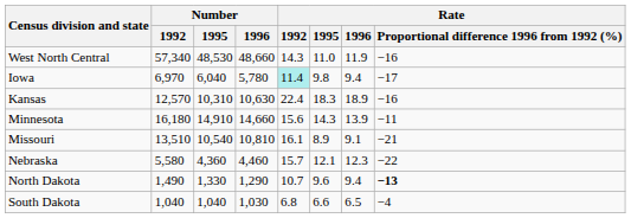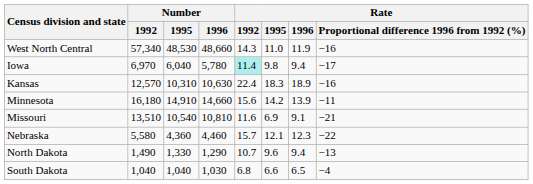Minnesota | Rate / 1995: 14.3 -> 14.2
Missouri | Rate / 1992: 16.1 -> 11.6
Missouri | Rate / 1995: 8.9 -> 6.9
North Dakota | Rate / Proportional difference 1996 from 1992 (%): bold -> normal
